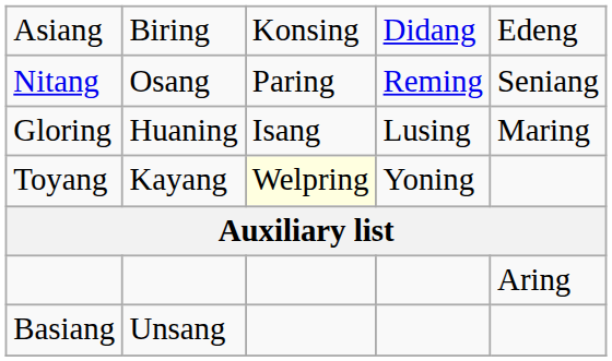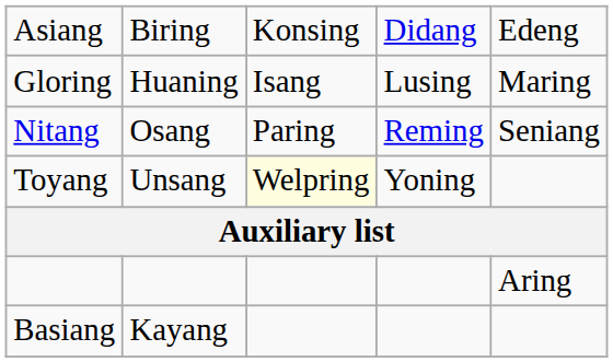rows swapped: Gloring <-> Nitang
Toyang | column 2: Kayang -> Unsang
Basiang | column 2: Unsang -> Kayang
